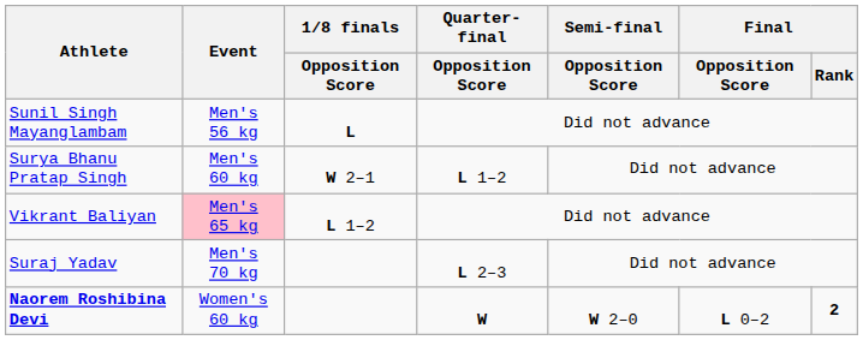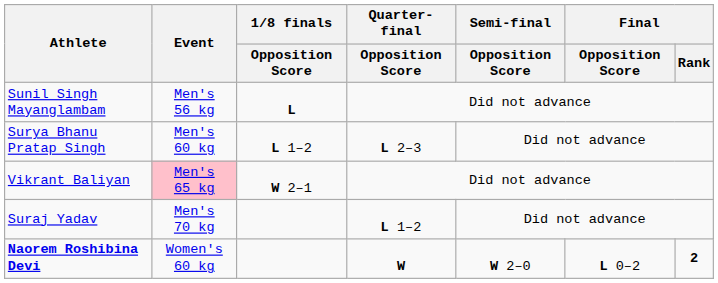Surya Bhanu Pratap Singh | 1/8 finals / Opposition Score: W 2–1 -> L 1–2
Surya Bhanu Pratap Singh | Quarter-final / Opposition Score: L 1–2 -> L 2–3
Vikrant Baliyan | 1/8 finals / Opposition Score: L 1–2 -> W 2–1
Suraj Yadav | Quarter-final / Opposition Score: L 2–3 -> L 1–2
